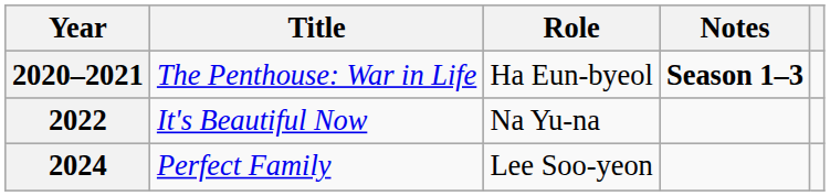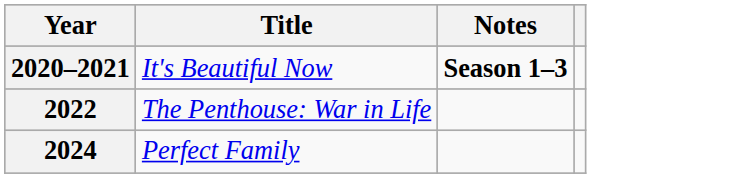- column: Role | Ha Eun-byeol | Na Yu-na | Lee Soo-yeon
2020–2021 | Title: The Penthouse: War in Life -> It's Beautiful Now
2022 | Title: It's Beautiful Now -> The Penthouse: War in Life
